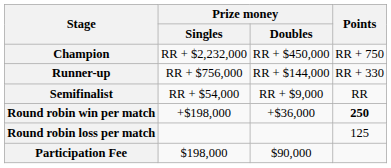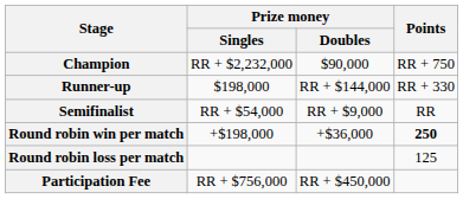Champion | Prize money / Doubles: RR + $450,000 -> $90,000
Runner-up | Prize money / Singles: RR + $756,000 -> $198,000
Participation Fee | Prize money / Singles: $198,000 -> RR + $756,000
Participation Fee | Prize money / Doubles: $90,000 -> RR + $450,000
